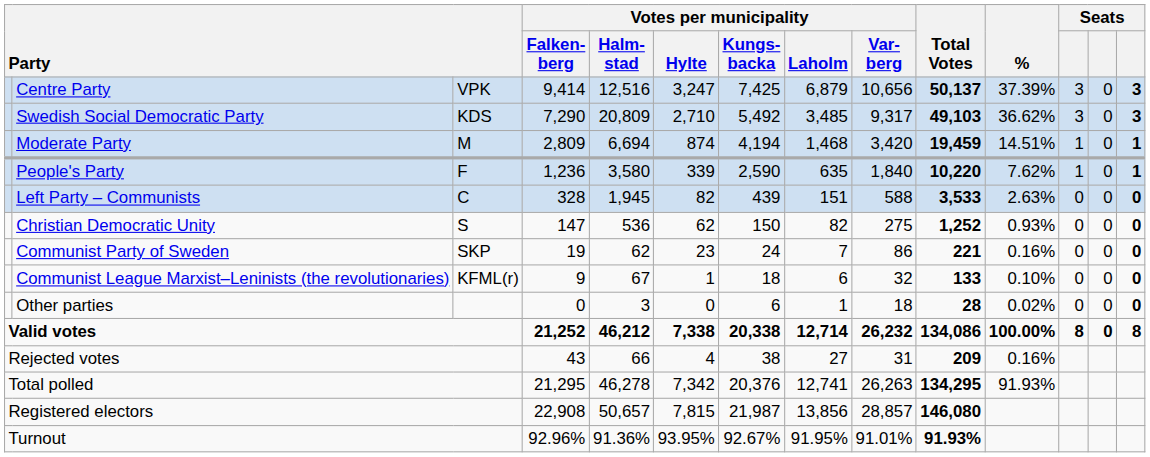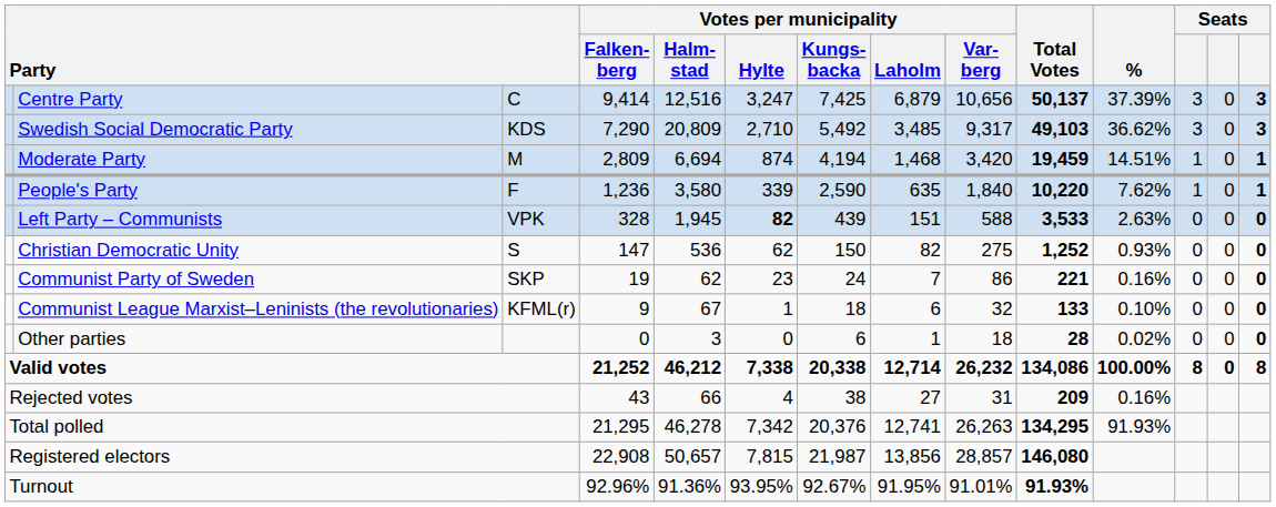Centre Party | column 3: VPK -> C
Left Party – Communists | column 3: C -> VPK
Left Party – Communists | Votes per municipality / Hylte: normal -> bold
